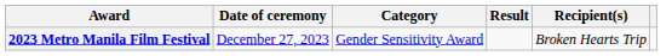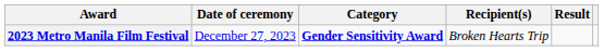columns swapped: Recipient(s) <-> Result
2023 Metro Manila Film Festival | Category: normal -> bold
